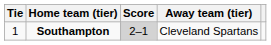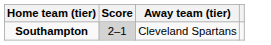- column: Tie | 1
